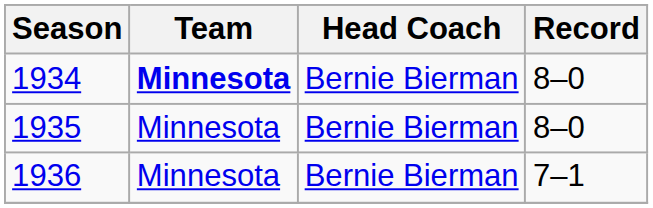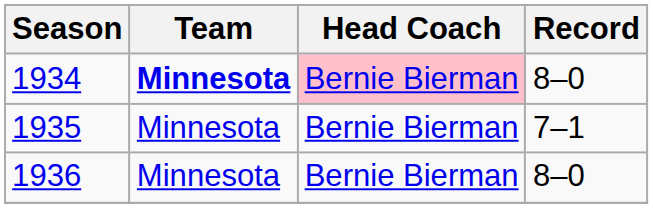1934 | Head Coach: no background -> pink background
1935 | Record: 8–0 -> 7–1
1936 | Record: 7–1 -> 8–0
